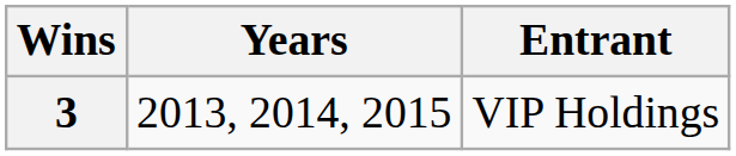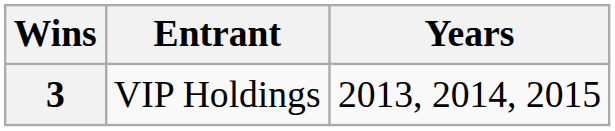columns swapped: Entrant <-> Years
